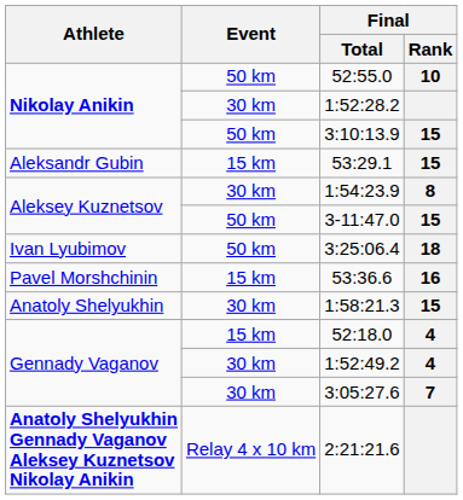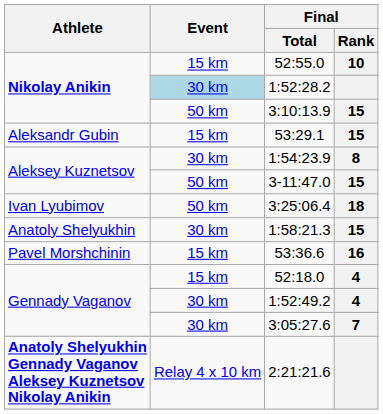52:55.0 | Event: 50 km -> 15 km
1:52:28.2 | Event: no background -> lightblue background
rows swapped: 53:36.6 <-> 1:58:21.3
